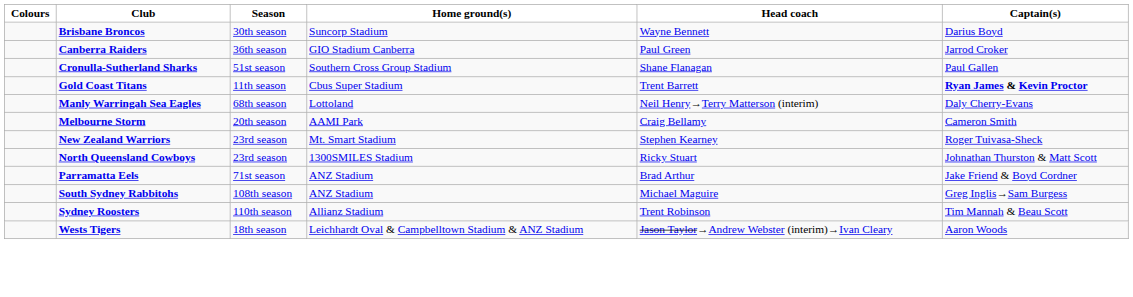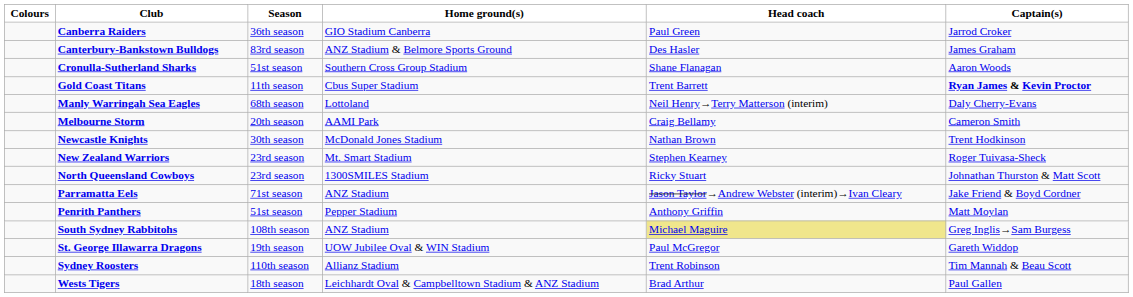- row: Brisbane Broncos | 30th season | Suncorp Stadium | Wayne Bennett | Darius Boyd
+ row: Canterbury-Bankstown Bulldogs | 83rd season | ANZ Stadium & Belmore Sports Ground | Des Hasler | James Graham
Cronulla-Sutherland Sharks | Captain(s): Paul Gallen -> Aaron Woods
+ row: Newcastle Knights | 30th season | McDonald Jones Stadium | Nathan Brown | Trent Hodkinson
Parramatta Eels | Head coach: Brad Arthur -> Jason Taylor→Andrew Webster (interim)→Ivan Cleary
+ row: Penrith Panthers | 51st season | Pepper Stadium | Anthony Griffin | Matt Moylan
South Sydney Rabbitohs | Head coach: no background -> khaki background
+ row: St. George Illawarra Dragons | 19th season | UOW Jubilee Oval & WIN Stadium | Paul McGregor | Gareth Widdop
Wests Tigers | Head coach: Jason Taylor→Andrew Webster (interim)→Ivan Cleary -> Brad Arthur
Wests Tigers | Captain(s): Aaron Woods -> Paul Gallen
